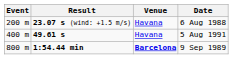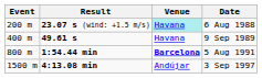23.07 s (wind: +1.5 m/s) | Venue: no background -> paleturquoise background
49.61 s | Date: 5 Aug 1991 -> 9 Sep 1989
1:54.44 min | Date: 9 Sep 1989 -> 5 Aug 1991
+ row: 1500 m | 4:13.08 min | Andújar | 3 Sep 1997
